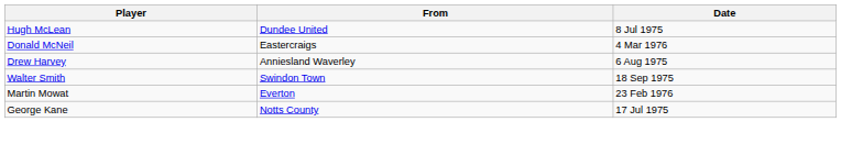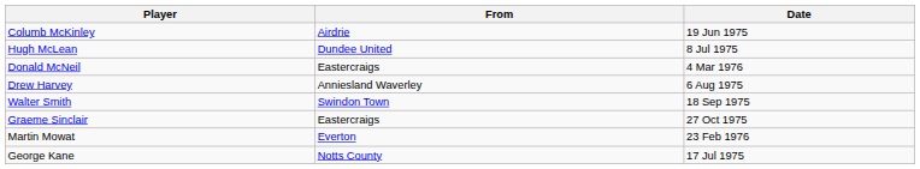+ row: Columb McKinley | Airdrie | 19 Jun 1975
+ row: Graeme Sinclair | Eastercraigs | 27 Oct 1975
